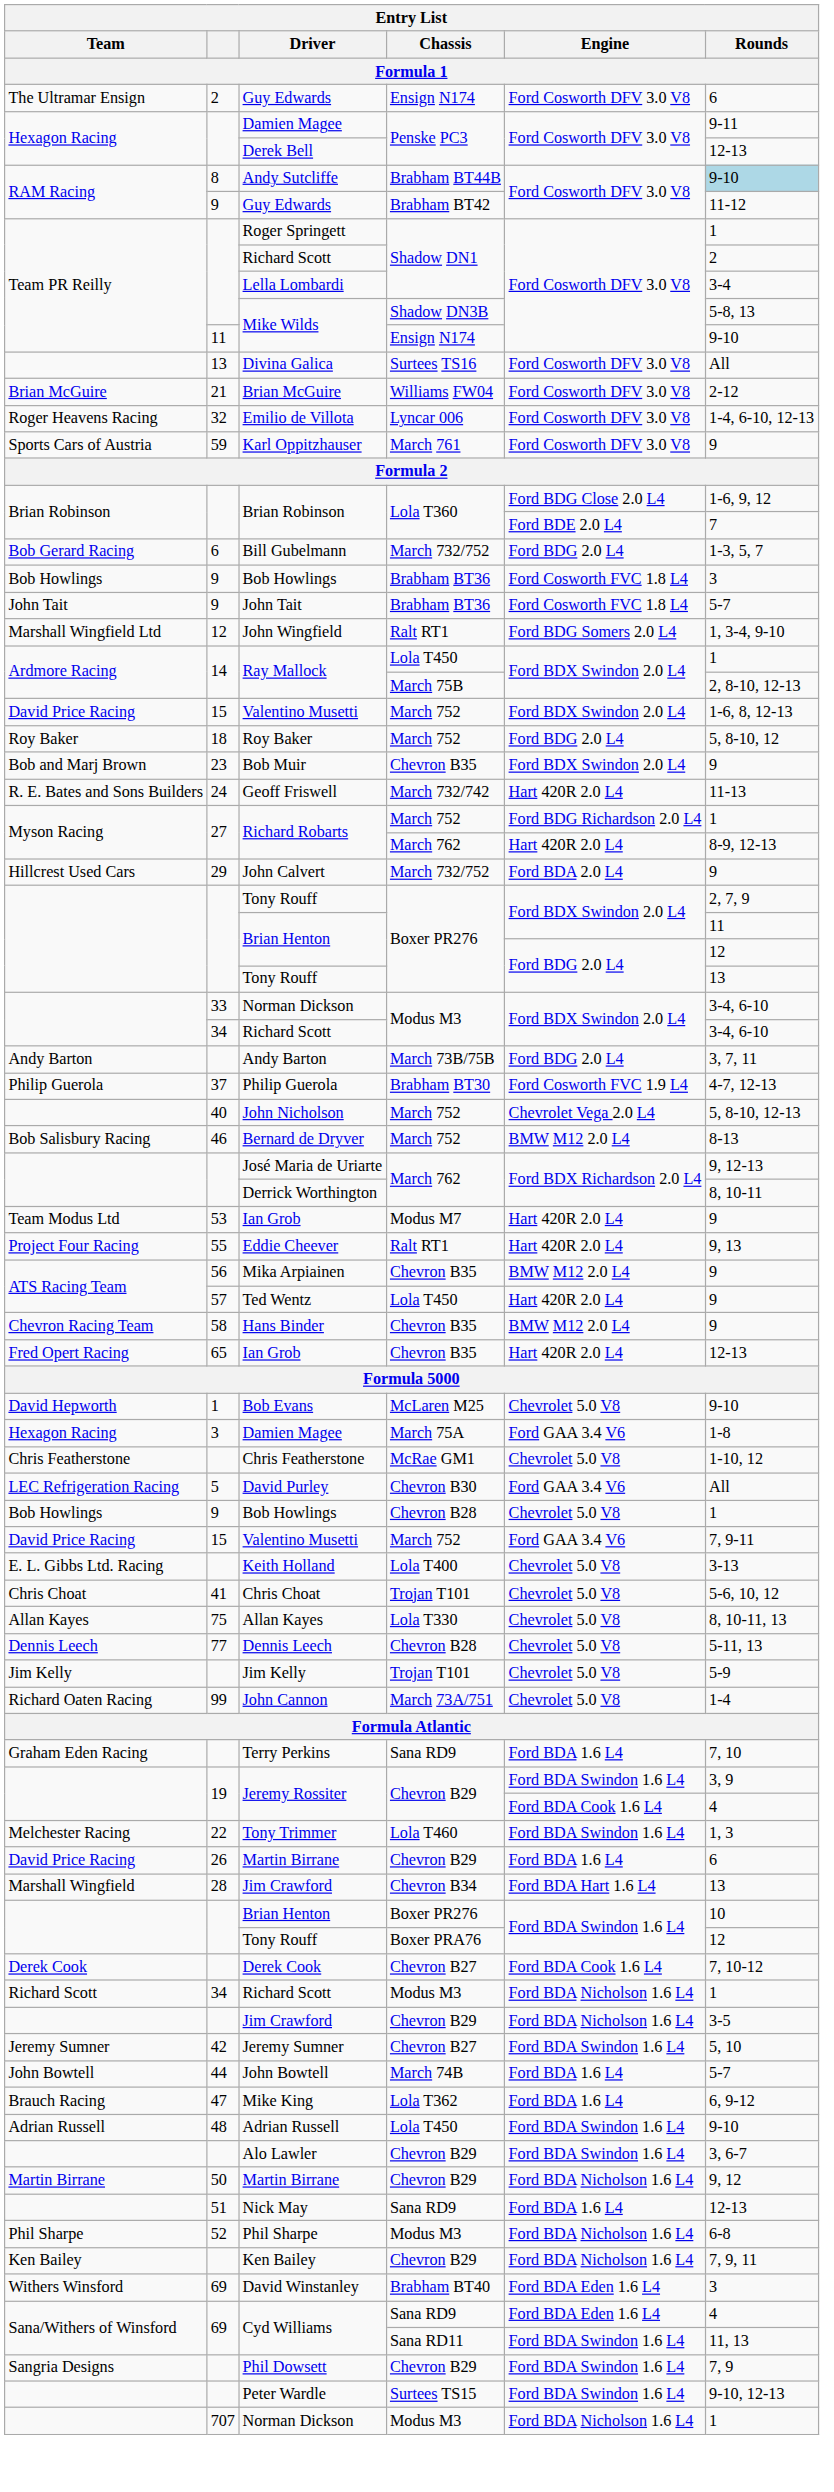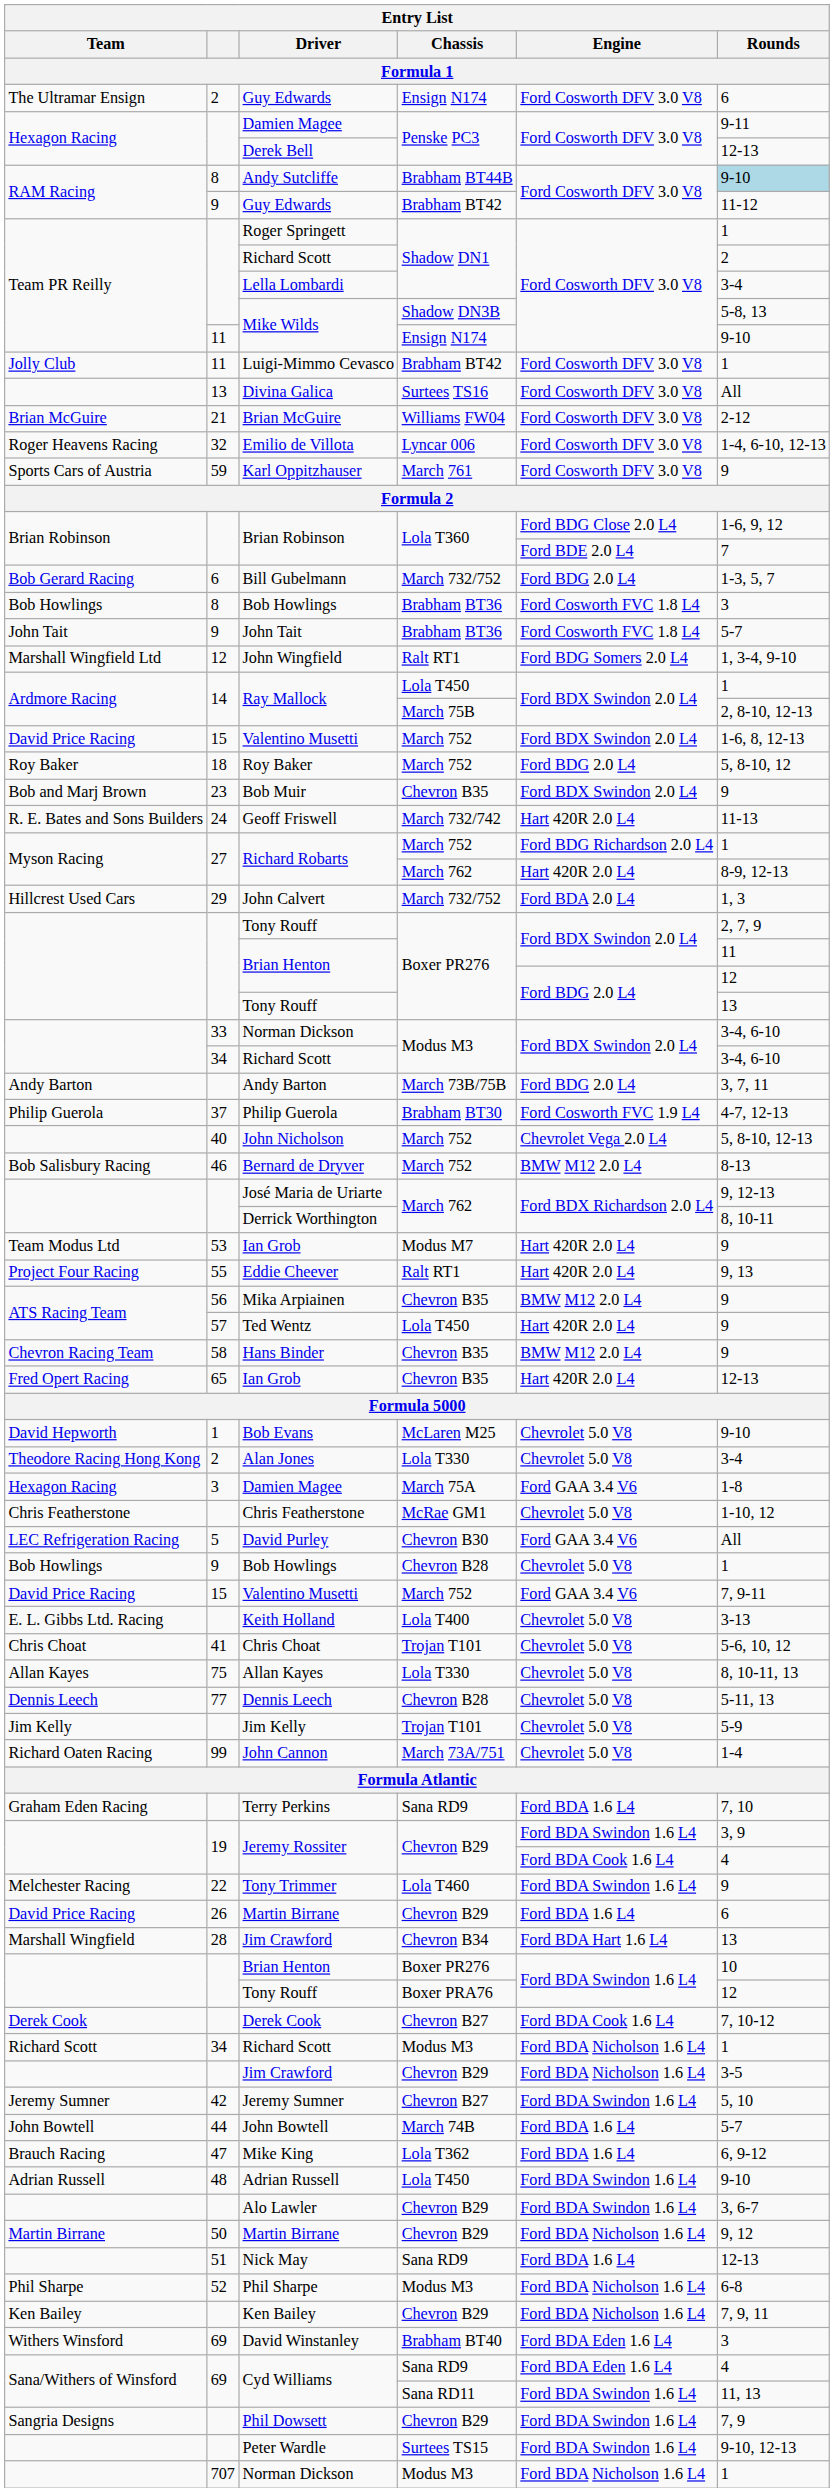+ row: Jolly Club | 11 | Luigi-Mimmo Cevasco | Brabham BT42 | Ford Cosworth DFV 3.0 V8 | 1
Bob Howlings / Brabham BT36 | column 2: 9 -> 8
John Calvert | Rounds: 9 -> 1, 3
+ row: Theodore Racing Hong Kong | 2 | Alan Jones | Lola T330 | Chevrolet 5.0 V8 | 3-4
Tony Trimmer | Rounds: 1, 3 -> 9
